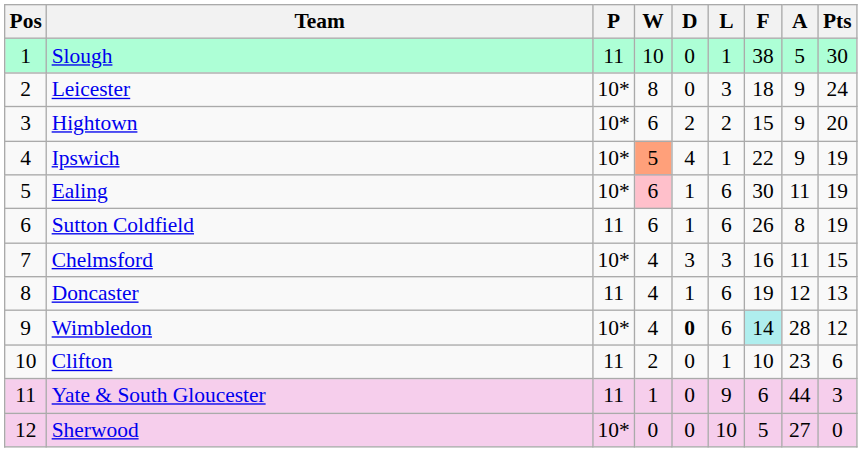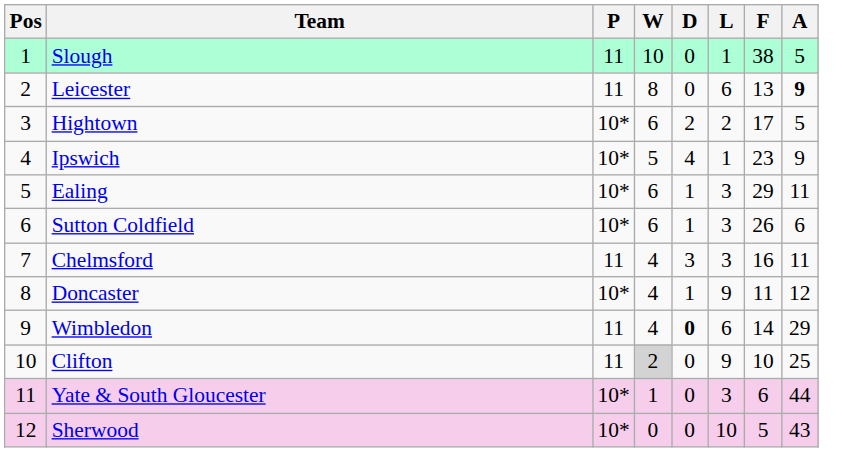- column: Pts | 30 | 24 | 20 | 19 | 19 | 19 | 15 | 13 | 12 | 6 | 3 | 0
Leicester | P: 10* -> 11
Leicester | L: 3 -> 6
Leicester | F: 18 -> 13
Leicester | A: normal -> bold
Hightown | F: 15 -> 17
Hightown | A: 9 -> 5
Ipswich | W: lightsalmon background -> no background
Ipswich | F: 22 -> 23
Ealing | W: pink background -> no background
Ealing | L: 6 -> 3
Ealing | F: 30 -> 29
Sutton Coldfield | P: 11 -> 10*
Sutton Coldfield | L: 6 -> 3
Sutton Coldfield | A: 8 -> 6
Chelmsford | P: 10* -> 11
Doncaster | P: 11 -> 10*
Doncaster | L: 6 -> 9
Doncaster | F: 19 -> 11
Wimbledon | P: 10* -> 11
Wimbledon | F: paleturquoise background -> no background
Wimbledon | A: 28 -> 29
Clifton | W: no background -> lightgrey background
Clifton | L: 1 -> 9
Clifton | A: 23 -> 25
Yate & South Gloucester | P: 11 -> 10*
Yate & South Gloucester | L: 9 -> 3
Sherwood | A: 27 -> 43
